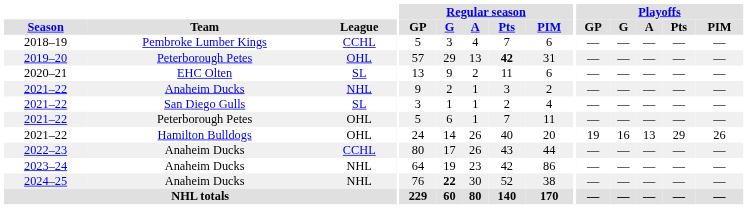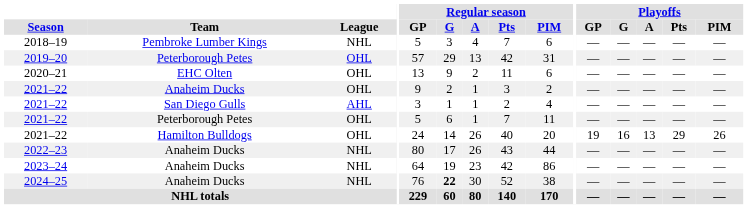2018–19 | League: CCHL -> NHL
2019–20 | Regular season / Pts: bold -> normal
2020–21 | League: SL -> OHL
2021–22 / Anaheim Ducks | League: NHL -> OHL
2021–22 / San Diego Gulls | League: SL -> AHL
2022–23 | League: CCHL -> NHL
